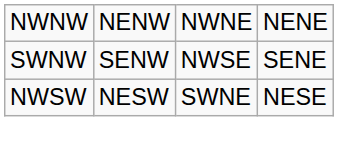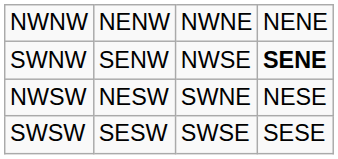SWNW | column 4: normal -> bold
+ row: SWSW | SESW | SWSE | SESE
